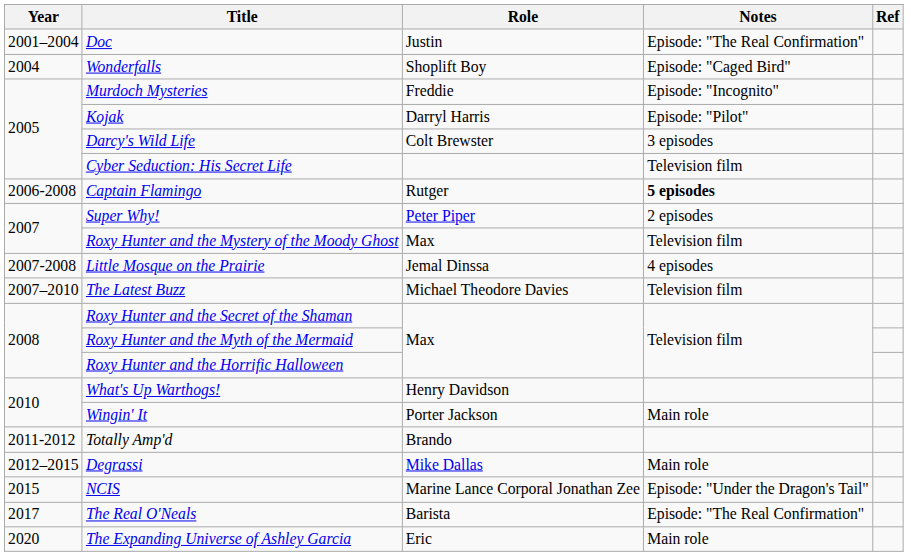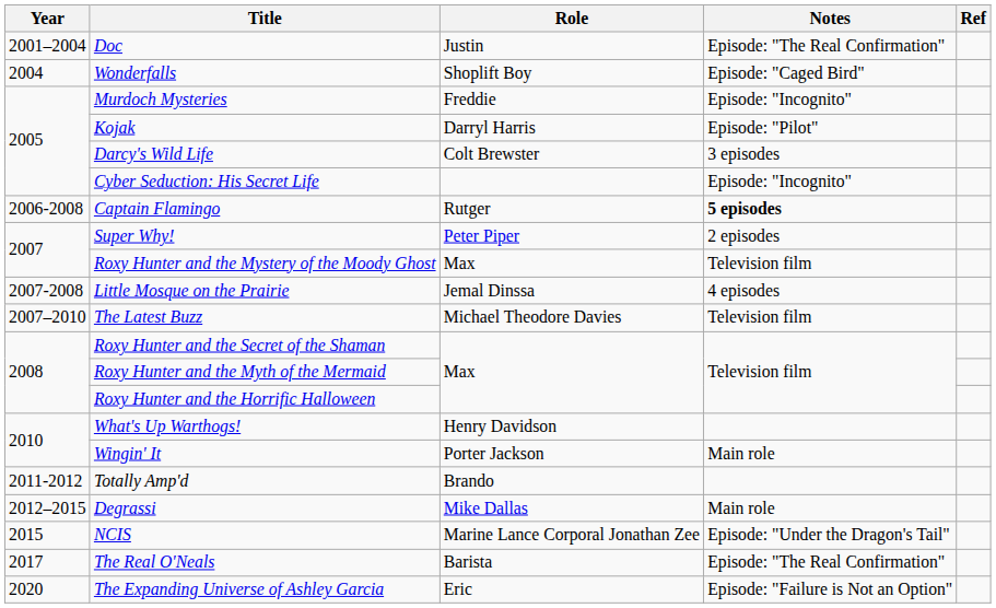Cyber Seduction: His Secret Life | Notes: Television film -> Episode: "Incognito"
The Expanding Universe of Ashley Garcia | Notes: Main role -> Episode: "Failure is Not an Option"
